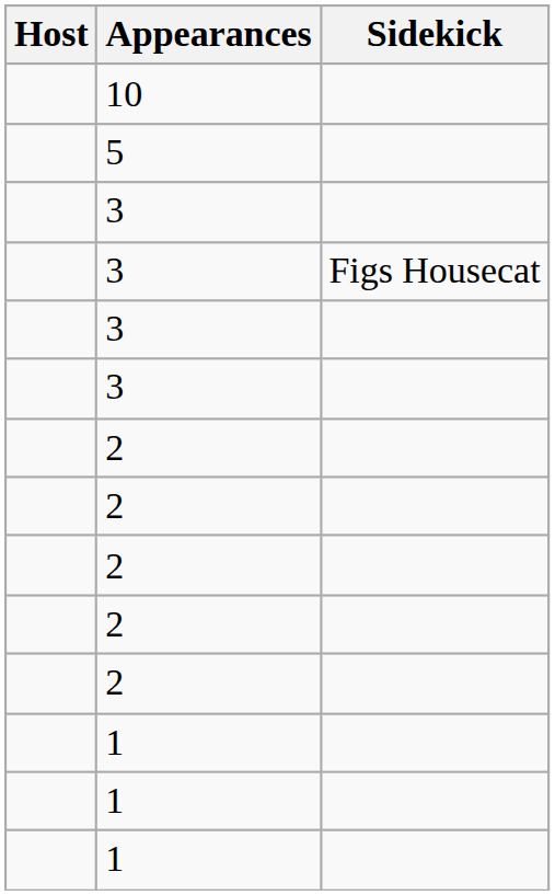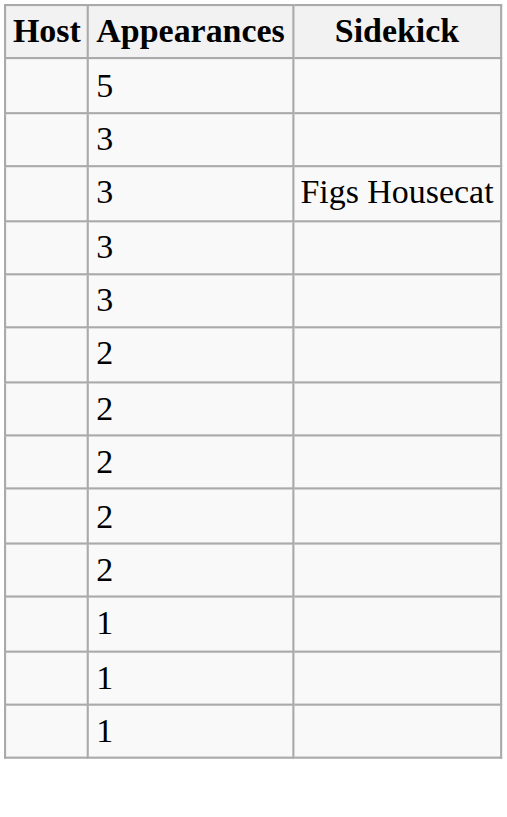- row: 10
